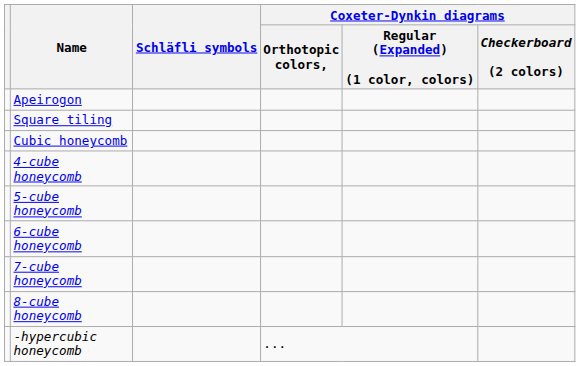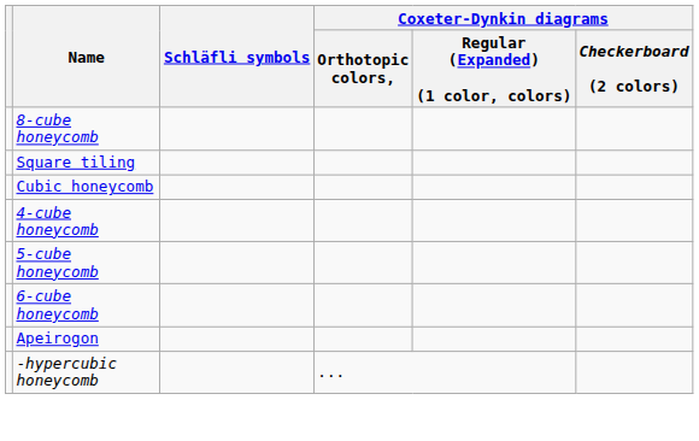rows swapped: Apeirogon <-> 8-cube honeycomb
- row: 7-cube honeycomb
